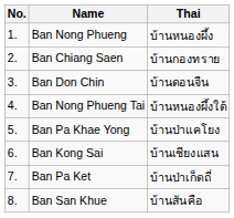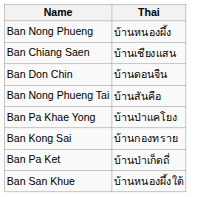- column: No. | 1. | 2. | 3. | 4. | 5. | 6. | 7. | 8.
Ban Chiang Saen | Thai: บ้านกองทราย -> บ้านเชียงแสน
Ban Nong Phueng Tai | Thai: บ้านหนองผึ้งใต้ -> บ้านสันคือ
Ban Kong Sai | Thai: บ้านเชียงแสน -> บ้านกองทราย
Ban San Khue | Thai: บ้านสันคือ -> บ้านหนองผึ้งใต้
